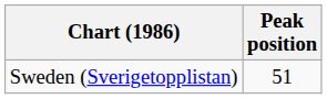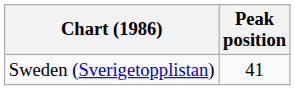Sweden (Sverigetopplistan) | Peak position: 51 -> 41
